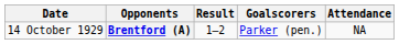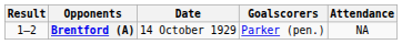columns swapped: Date <-> Result
